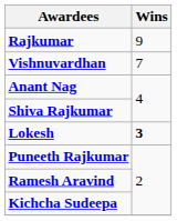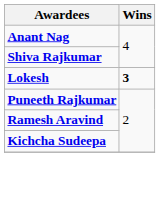- row: Rajkumar | 9
- row: Vishnuvardhan | 7
